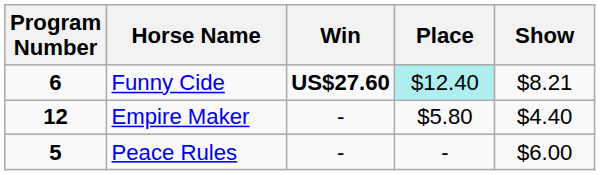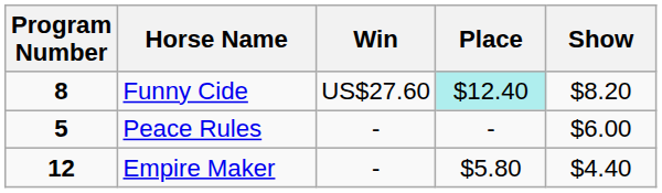Funny Cide | Program Number: 6 -> 8
Funny Cide | Win: bold -> normal
Funny Cide | Show: $8.21 -> $8.20
rows swapped: Empire Maker <-> Peace Rules
